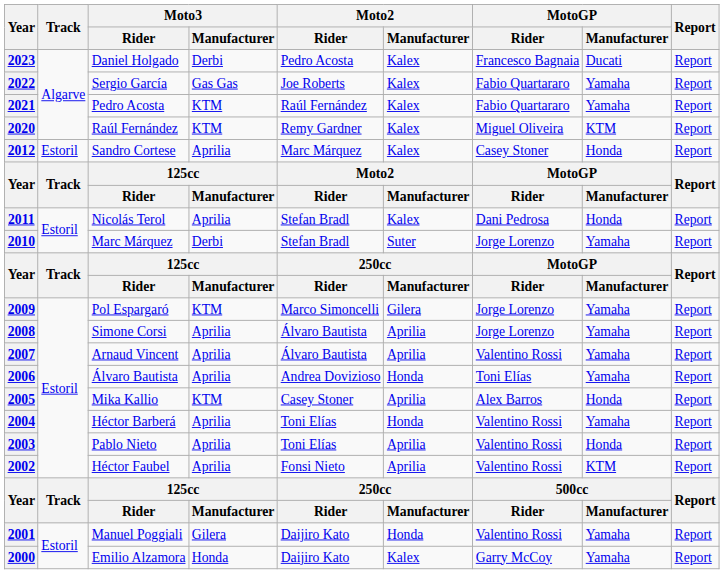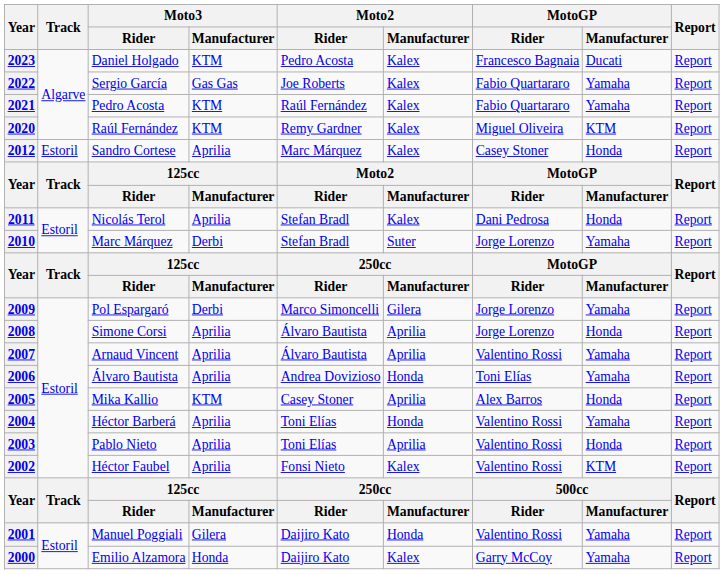2023 | Moto3 / Manufacturer: Derbi -> KTM
2009 | Moto3 / Manufacturer: KTM -> Derbi
2008 | MotoGP / Manufacturer: Yamaha -> Honda
2002 | Moto2 / Manufacturer: Aprilia -> Kalex
